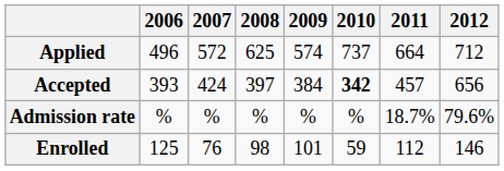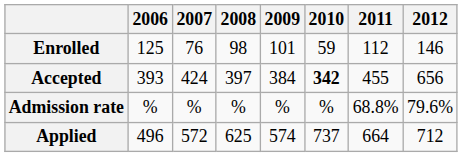rows swapped: Applied <-> Enrolled
Accepted | 2011: 457 -> 455
Admission rate | 2011: 18.7% -> 68.8%
